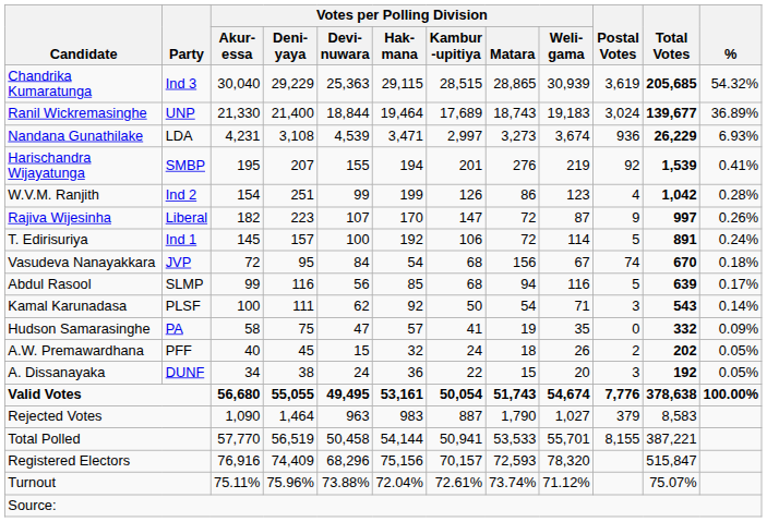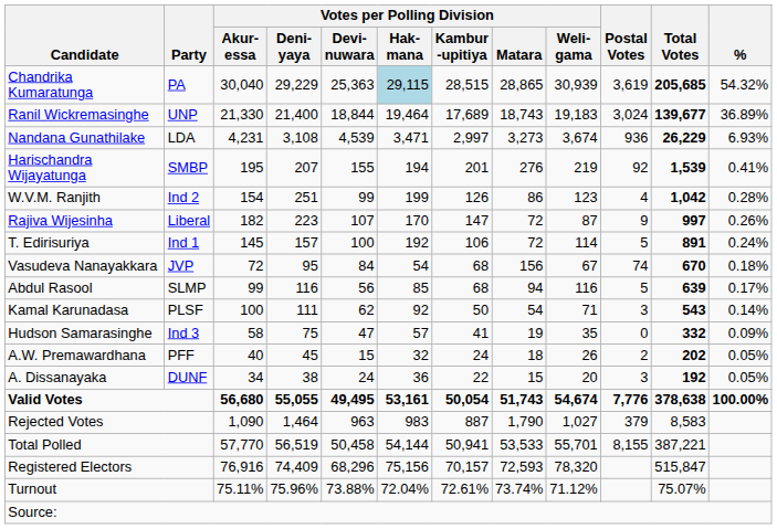Chandrika Kumaratunga | Party: Ind 3 -> PA
Chandrika Kumaratunga | Votes per Polling Division / Hak- mana: no background -> lightblue background
Hudson Samarasinghe | Party: PA -> Ind 3
